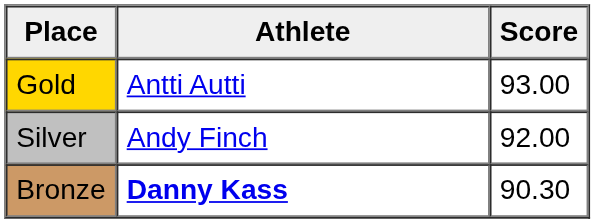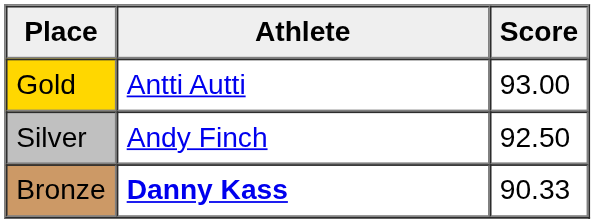Silver | Score: 92.00 -> 92.50
Bronze | Score: 90.30 -> 90.33
